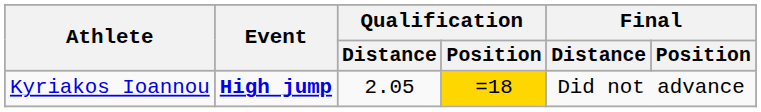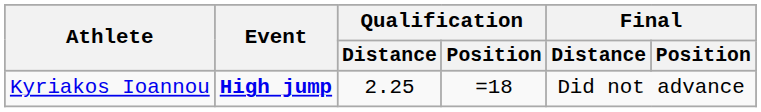Kyriakos Ioannou | Qualification / Distance: 2.05 -> 2.25
Kyriakos Ioannou | Qualification / Position: gold background -> no background
